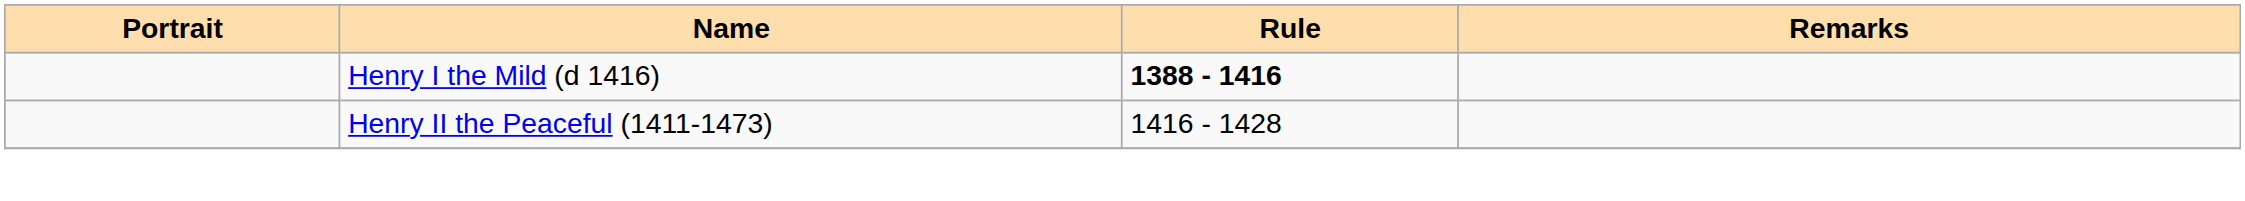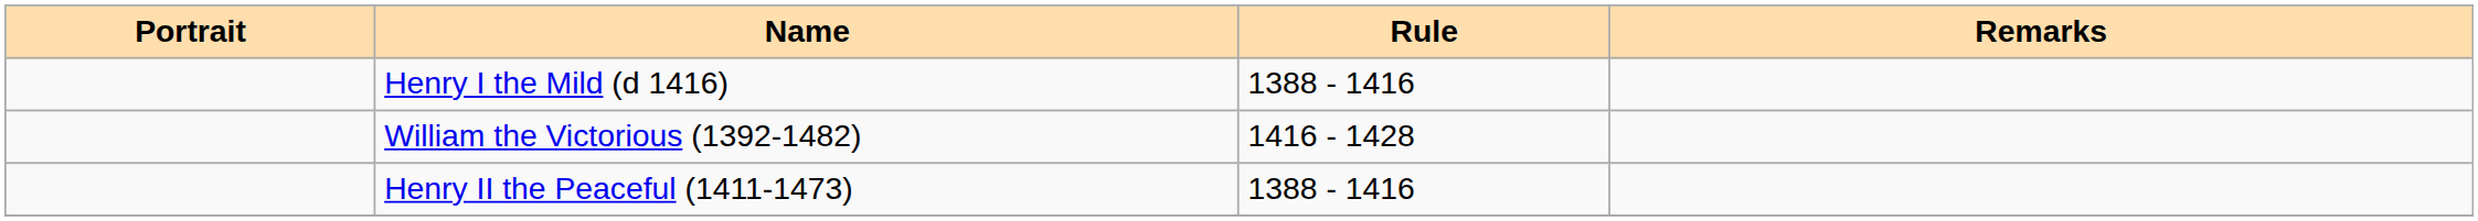Henry I the Mild (d 1416) | Rule: bold -> normal
+ row: William the Victorious (1392-1482) | 1416 - 1428
Henry II the Peaceful (1411-1473) | Rule: 1416 - 1428 -> 1388 - 1416
